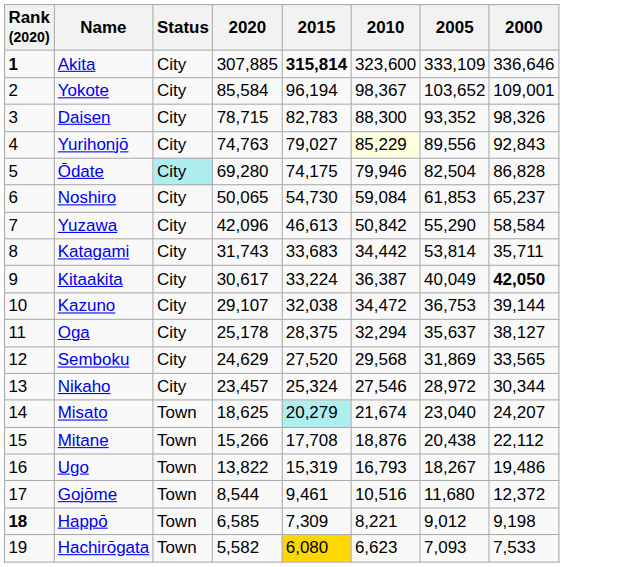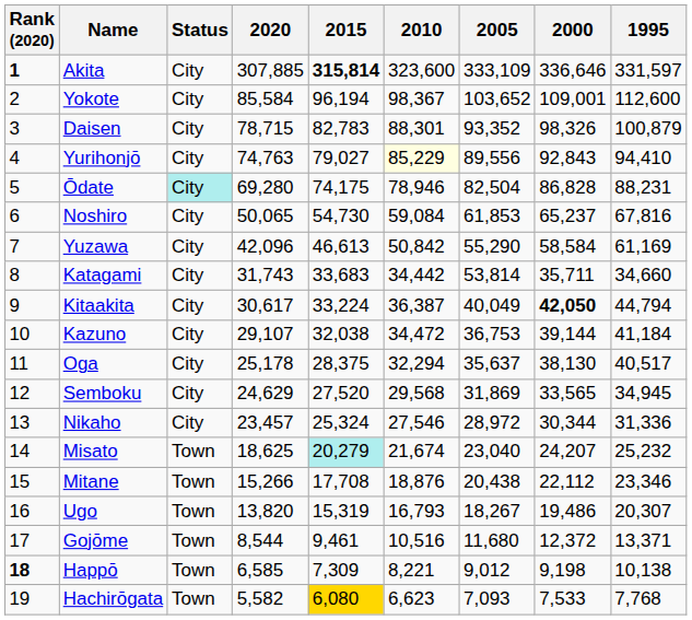+ column: 1995 | 331,597 | 112,600 | 100,879 | 94,410 | 88,231 | 67,816 | 61,169 | 34,660 | 44,794 | 41,184 | 40,517 | 34,945 | 31,336 | 25,232 | 23,346 | 20,307 | 13,371 | 10,138 | 7,768
Daisen | 2010: 88,300 -> 88,301
Ōdate | 2010: 79,946 -> 78,946
Oga | 2000: 38,127 -> 38,130
Ugo | 2020: 13,822 -> 13,820
